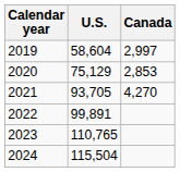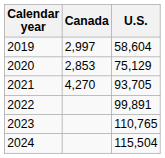columns swapped: U.S. <-> Canada
